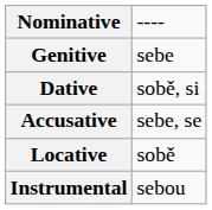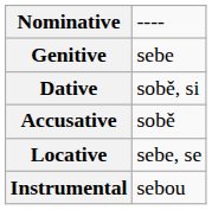Accusative | column 2: sebe, se -> sobě
Locative | column 2: sobě -> sebe, se
